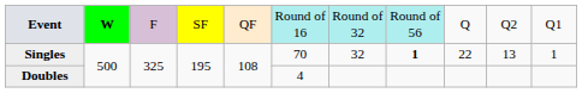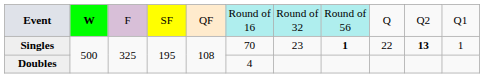Singles | column 7: 32 -> 23
Singles | column 10: normal -> bold
